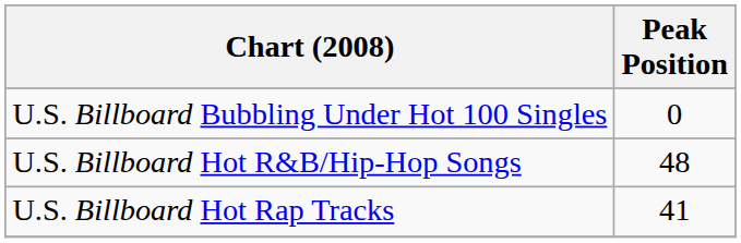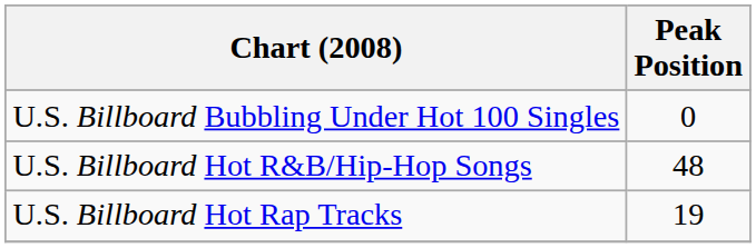U.S. Billboard Hot Rap Tracks | Peak Position: 41 -> 19
